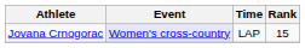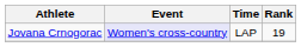Jovana Crnogorac | Rank: 15 -> 19
